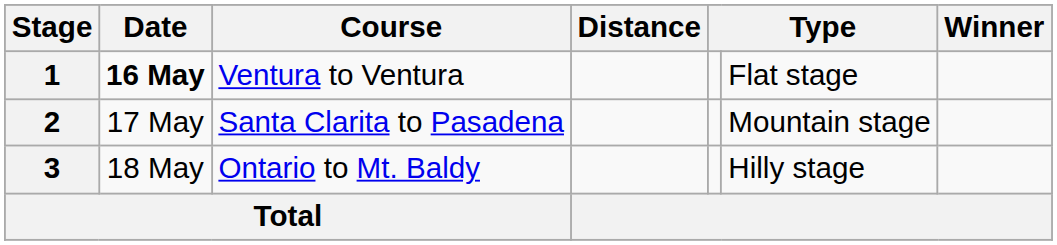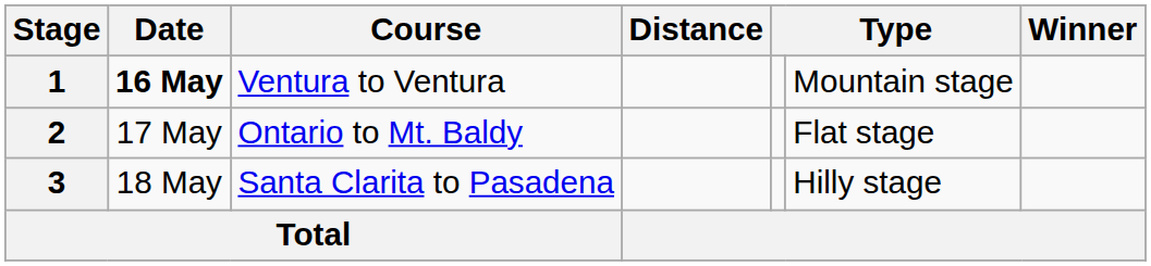1 | column 6: Flat stage -> Mountain stage
2 | Course: Santa Clarita to Pasadena -> Ontario to Mt. Baldy
2 | column 6: Mountain stage -> Flat stage
3 | Course: Ontario to Mt. Baldy -> Santa Clarita to Pasadena
